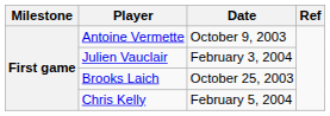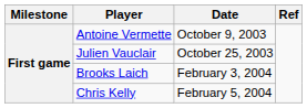Julien Vauclair | Date: February 3, 2004 -> October 25, 2003
Brooks Laich | Date: October 25, 2003 -> February 3, 2004
